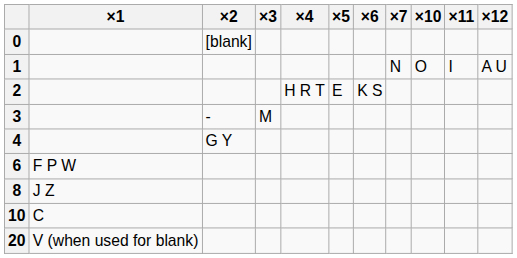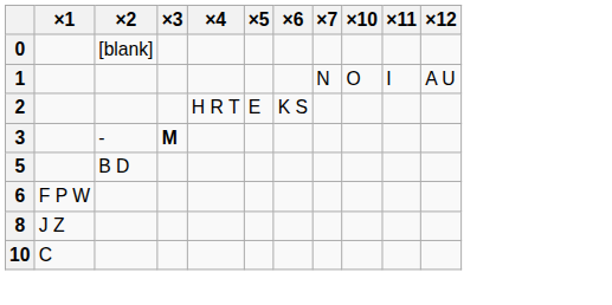3 | ×3: normal -> bold
- row: 4 | G Y
+ row: 5 | B D
- row: 20 | V (when used for blank)
